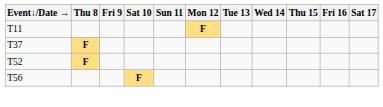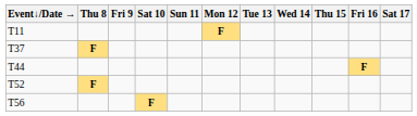+ row: T44 | F
